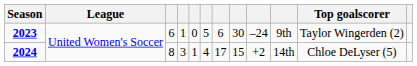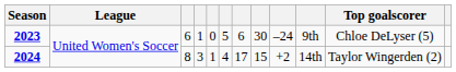2023 | Top goalscorer: Taylor Wingerden (2) -> Chloe DeLyser (5)
2024 | Top goalscorer: Chloe DeLyser (5) -> Taylor Wingerden (2)
